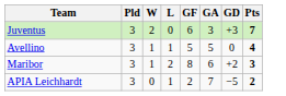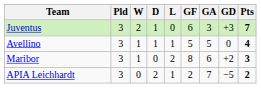+ column: D | 1 | 1 | 0 | 2
